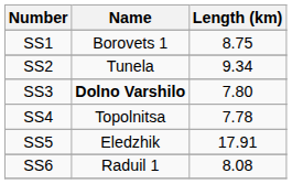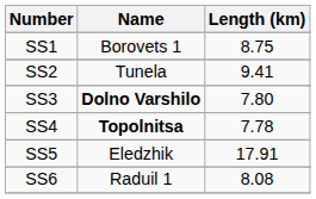SS2 | Length (km): 9.34 -> 9.41
SS4 | Name: normal -> bold
